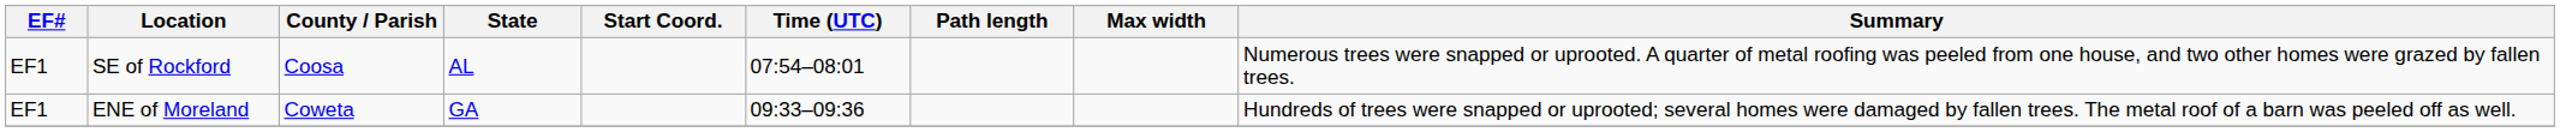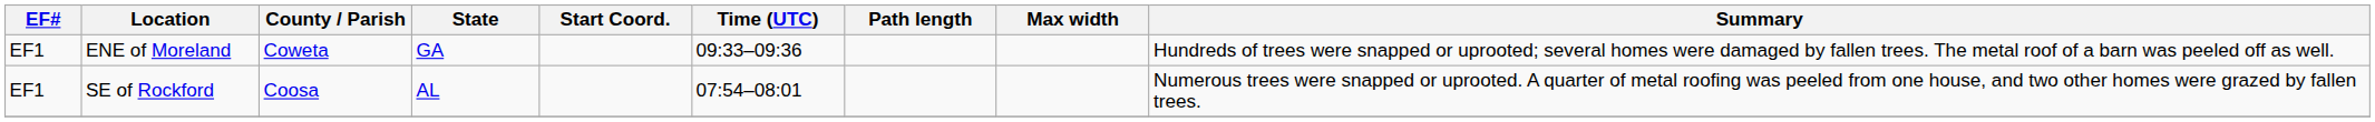rows swapped: SE of Rockford <-> ENE of Moreland
